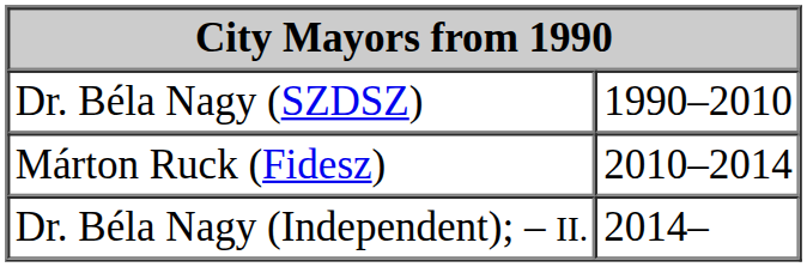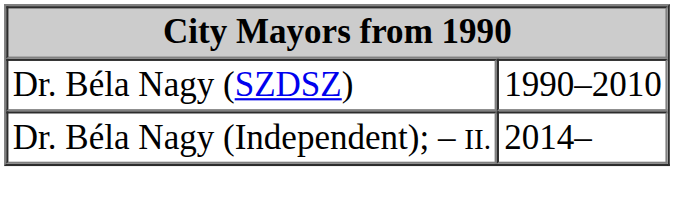- row: Márton Ruck (Fidesz) | 2010–2014
